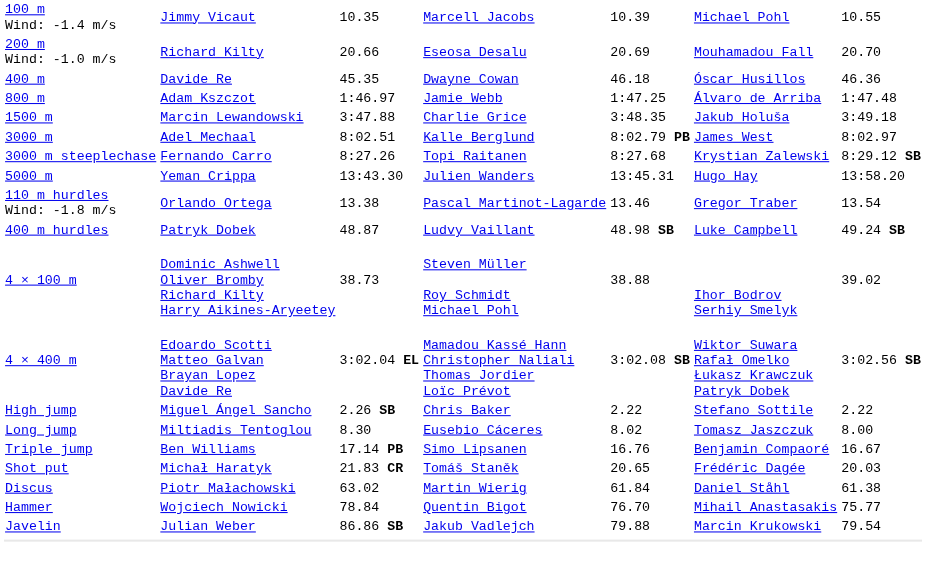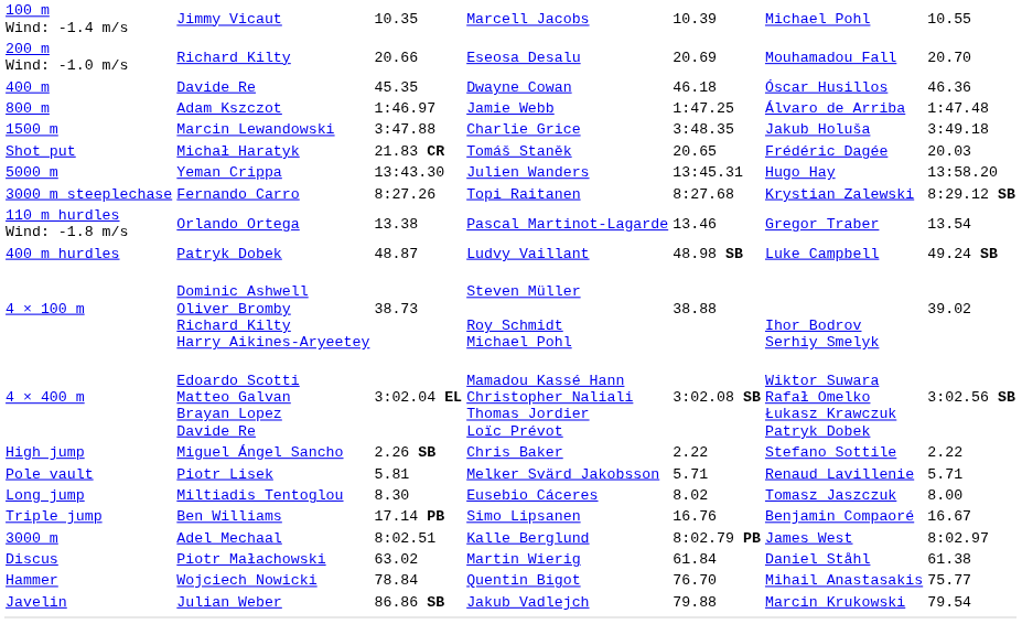rows swapped: 3000 m <-> Shot put
rows swapped: 5000 m <-> 3000 m steeplechase
+ row: Pole vault | Piotr Lisek | 5.81 | Melker Svärd Jakobsson | 5.71 | Renaud Lavillenie | 5.71
